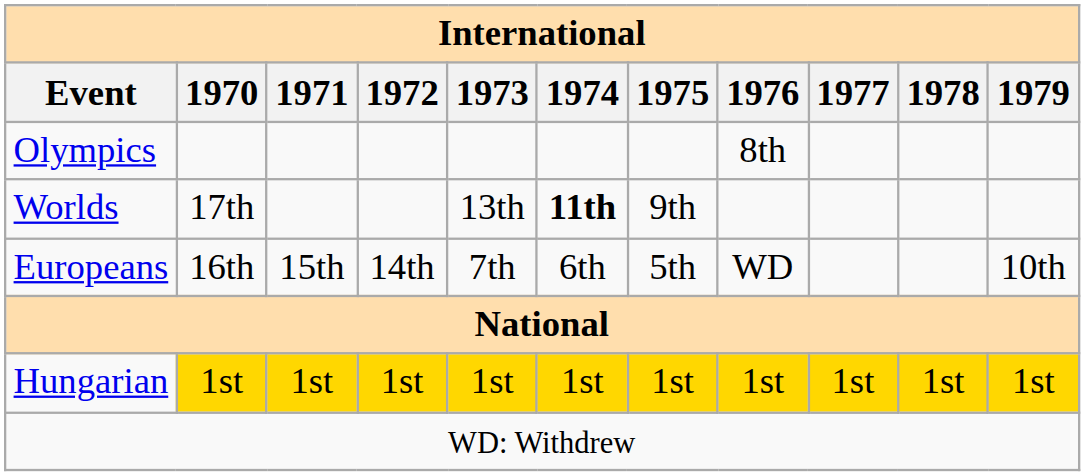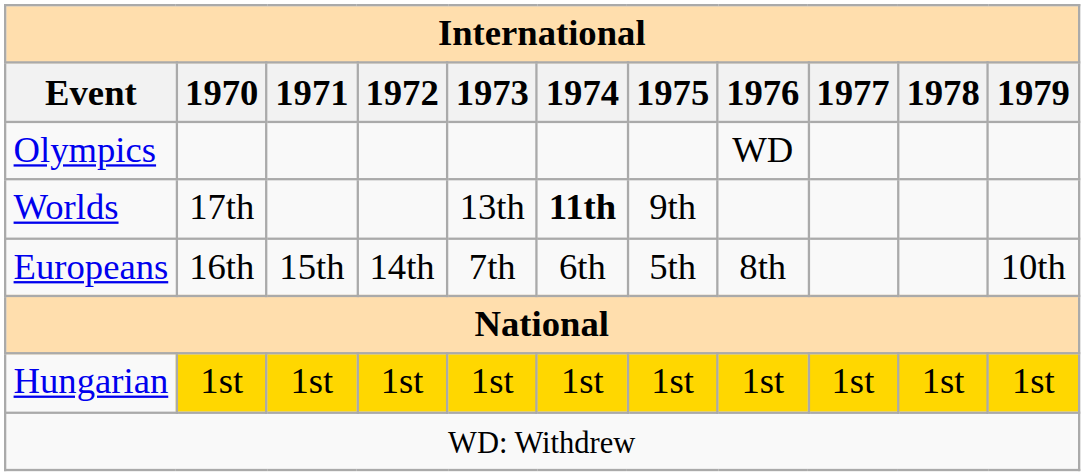Olympics | 1976: 8th -> WD
Europeans | 1976: WD -> 8th
